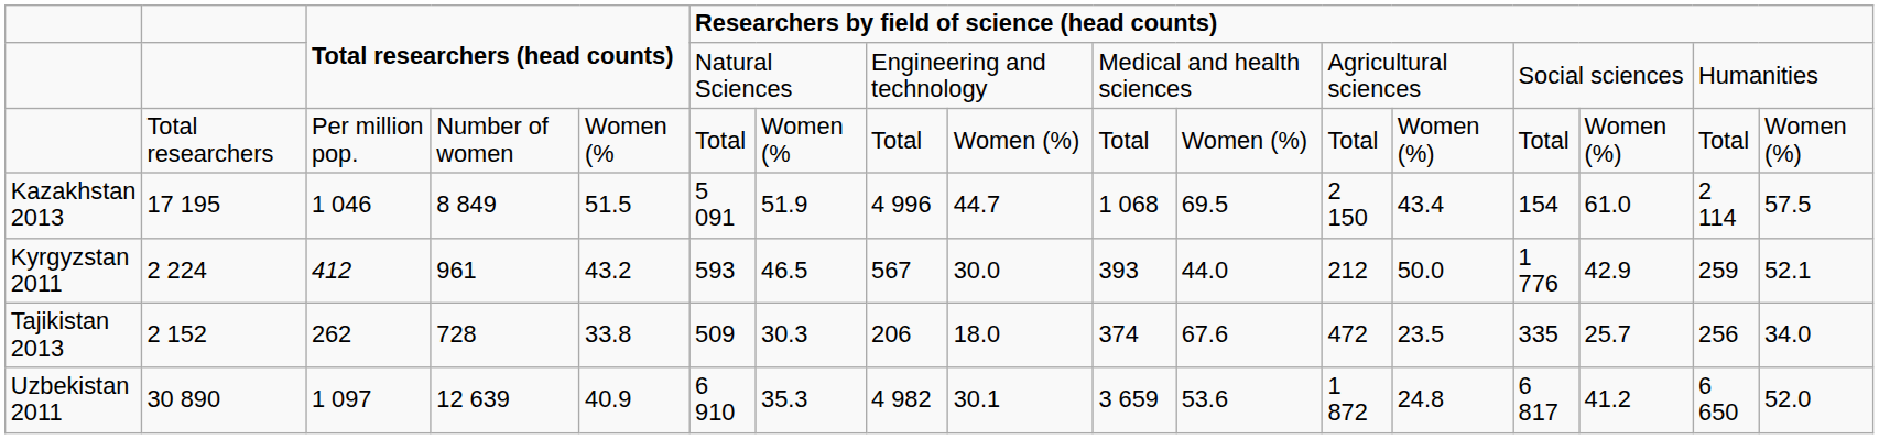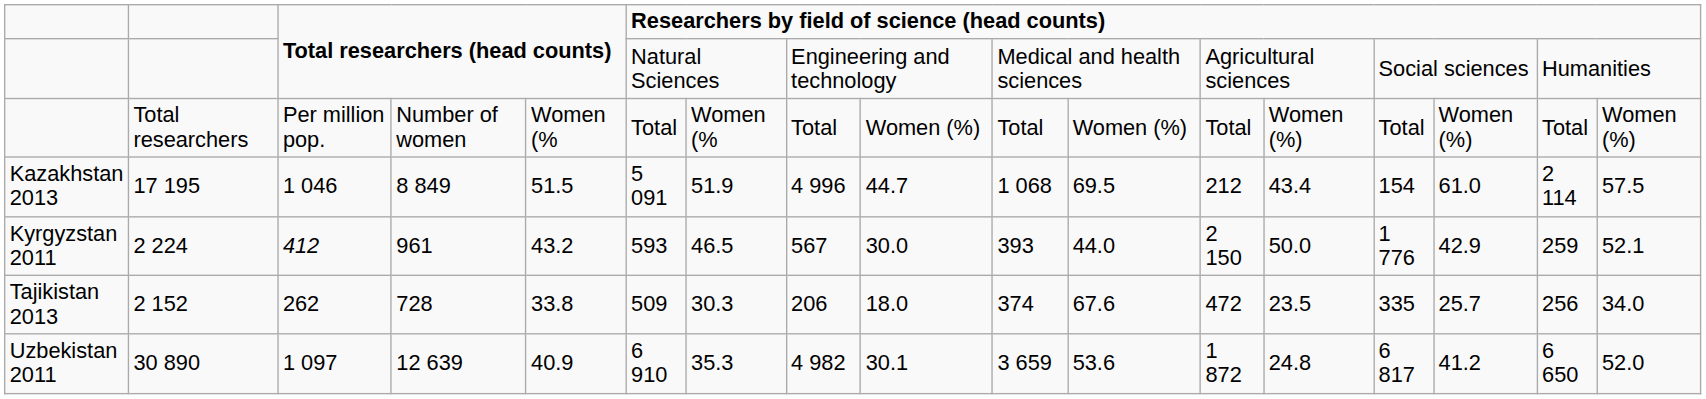17 195 | column 12: 2 150 -> 212
2 224 | column 12: 212 -> 2 150
